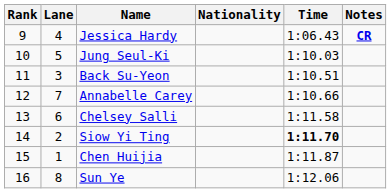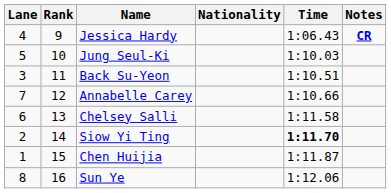columns swapped: Rank <-> Lane
